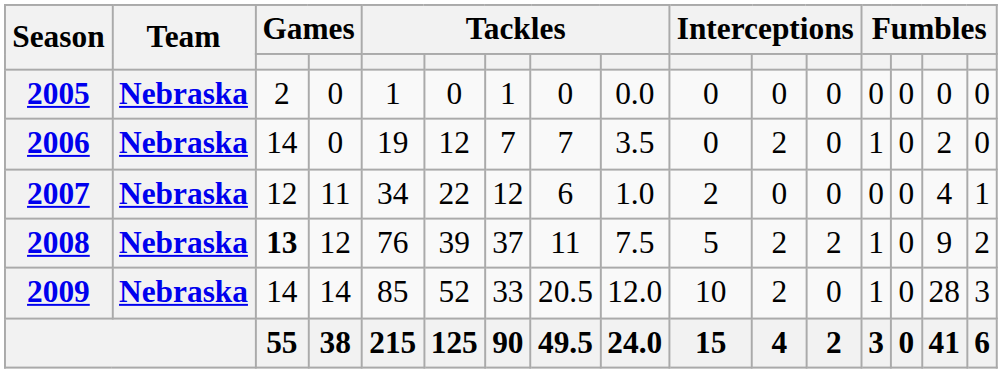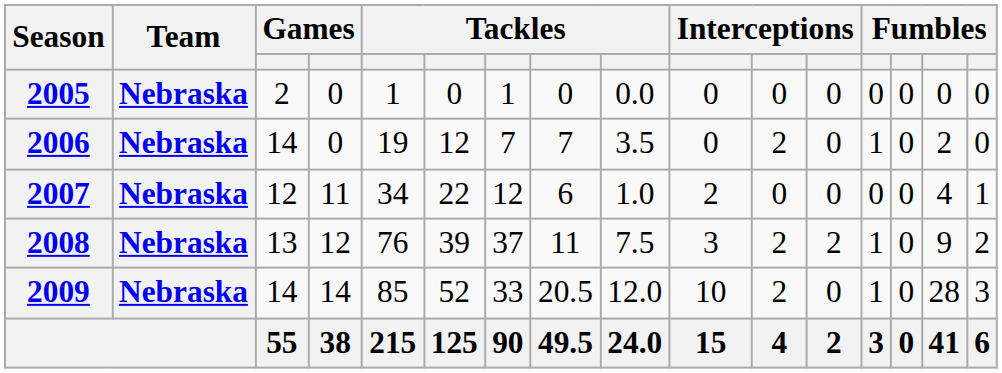2008 | column 3: bold -> normal
2008 | column 10: 5 -> 3
